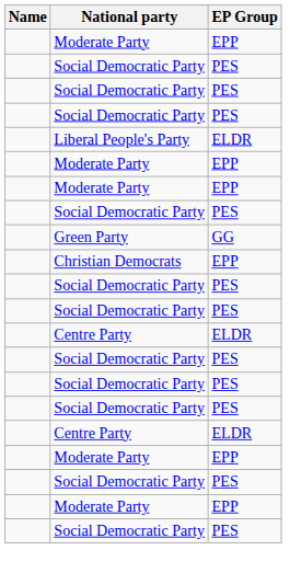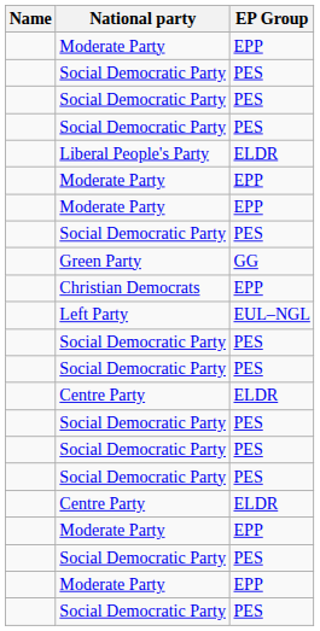+ row: Left Party | EUL–NGL
